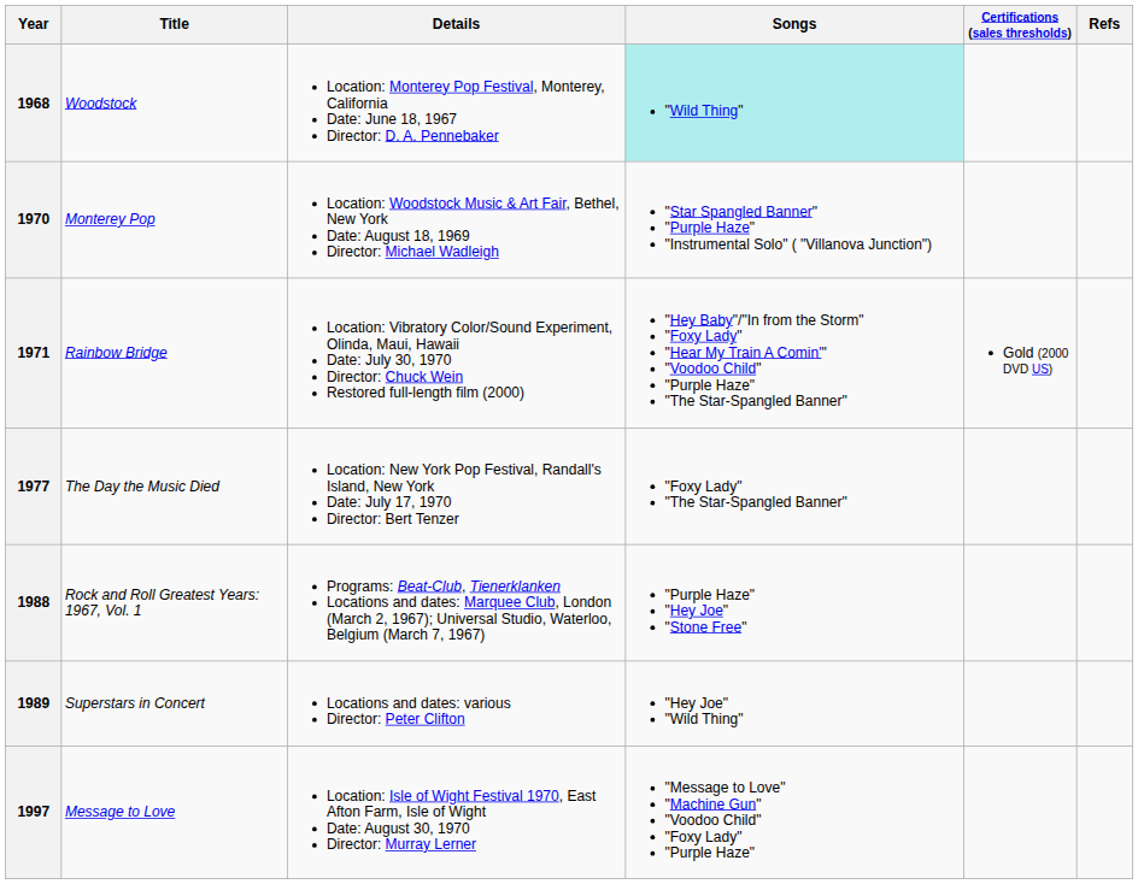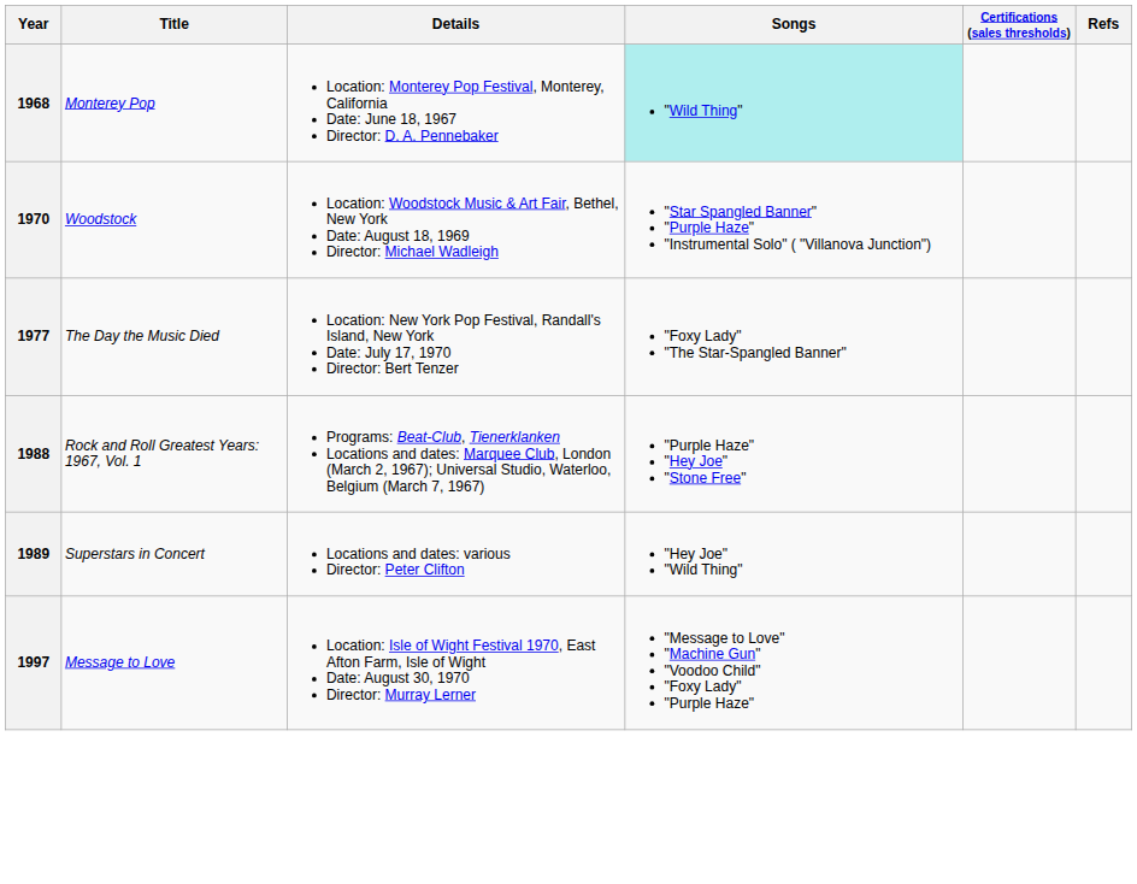1968 | Title: Woodstock -> Monterey Pop
1970 | Title: Monterey Pop -> Woodstock
- row: 1971 | Rainbow Bridge | Location: Vibratory Color/Sound Experiment, Olinda, Maui, Hawaii Date: July 30, 1970 Director: Chuck Wein Restored full-length film (2000) | "Hey Baby"/"In from the Storm" "Foxy Lady" "Hear My Train A Comin'" "Voodoo Child" "Purple Haze" "The Star-Spangled Banner" | Gold (2000 DVD US)
